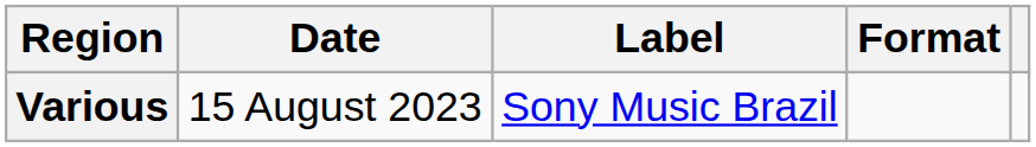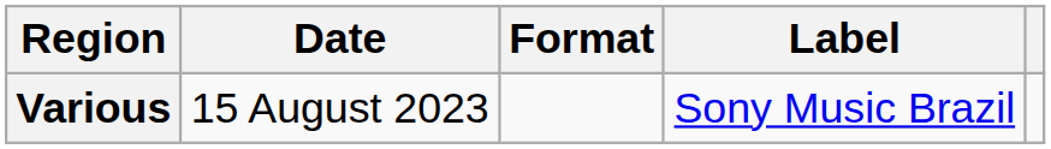columns swapped: Format <-> Label
